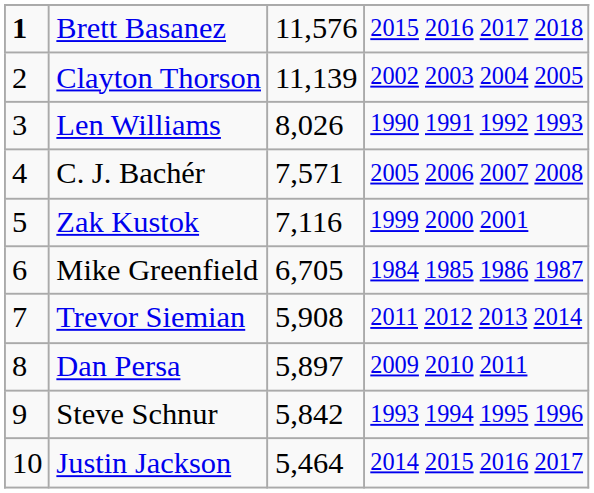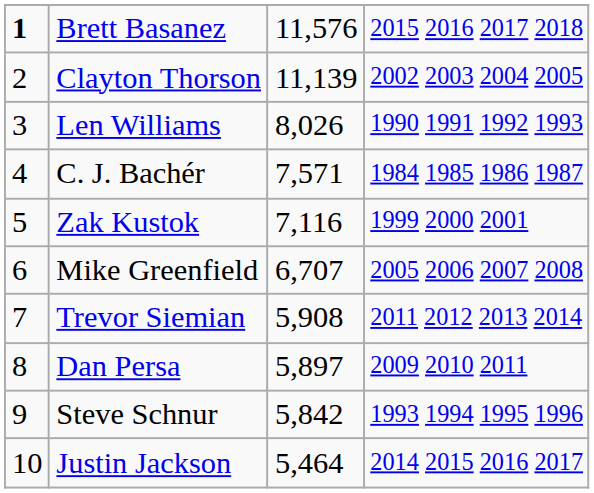C. J. Bachér | column 4: 2005 2006 2007 2008 -> 1984 1985 1986 1987
Mike Greenfield | column 3: 6,705 -> 6,707
Mike Greenfield | column 4: 1984 1985 1986 1987 -> 2005 2006 2007 2008
